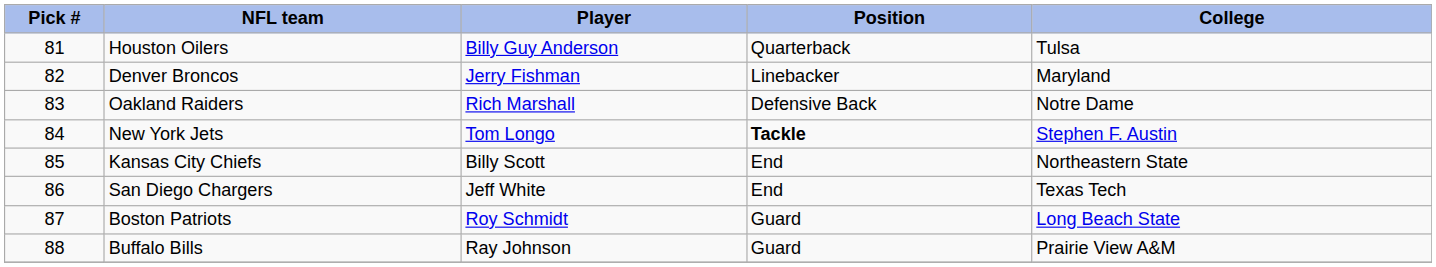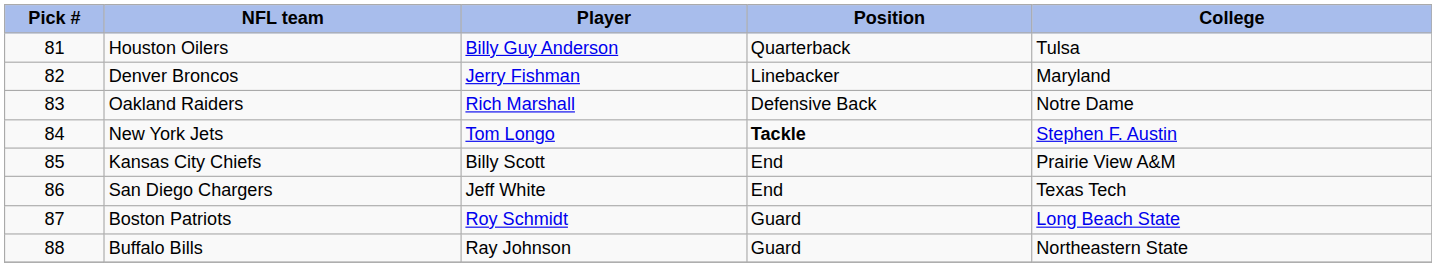Kansas City Chiefs | College: Northeastern State -> Prairie View A&M
Buffalo Bills | College: Prairie View A&M -> Northeastern State
